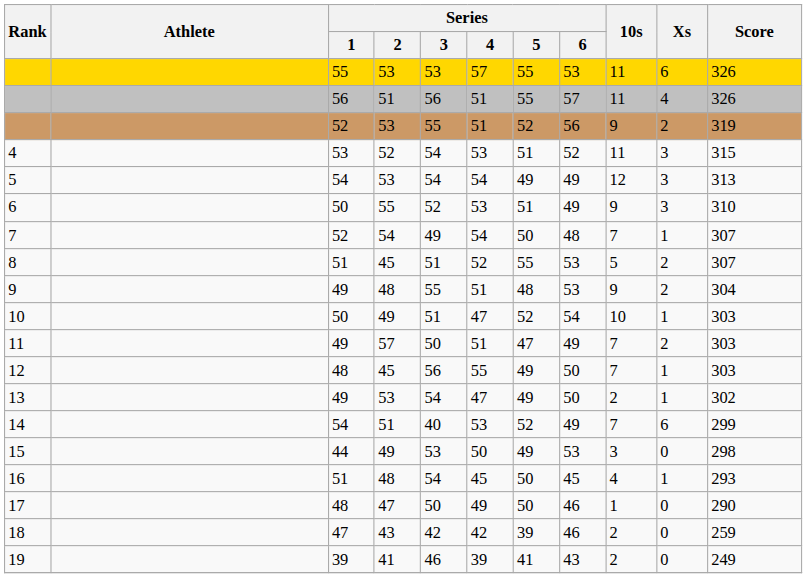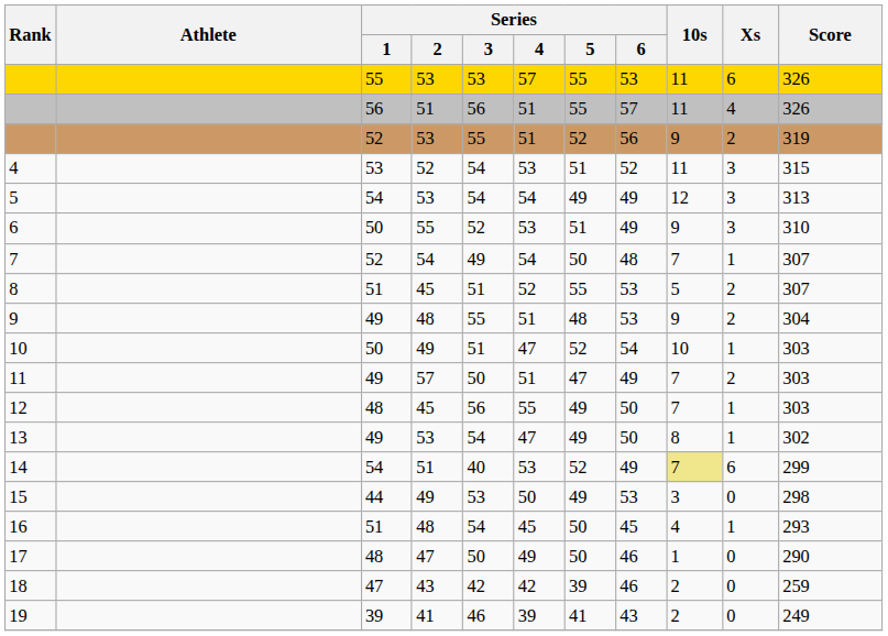13 | 10s: 2 -> 8
14 | 10s: no background -> khaki background
